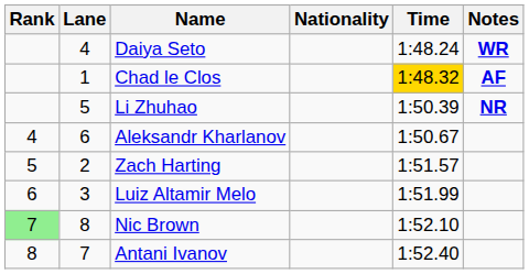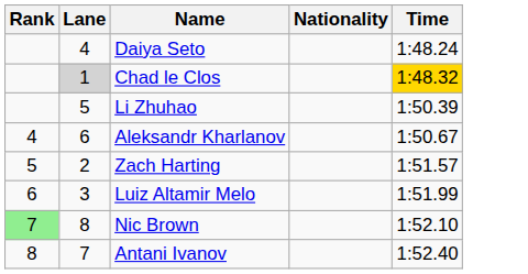- column: Notes | WR | AF | NR
Chad le Clos | Lane: no background -> lightgrey background
